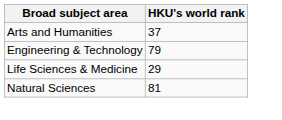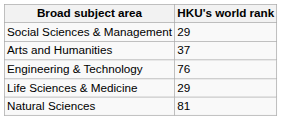+ row: Social Sciences & Management | 29
Engineering & Technology | HKU's world rank: 79 -> 76
